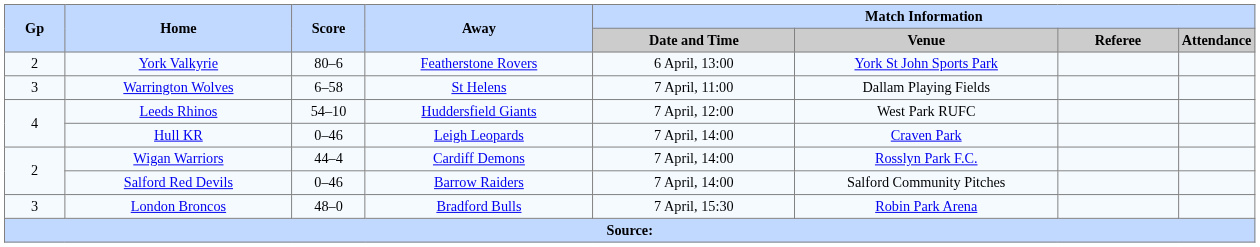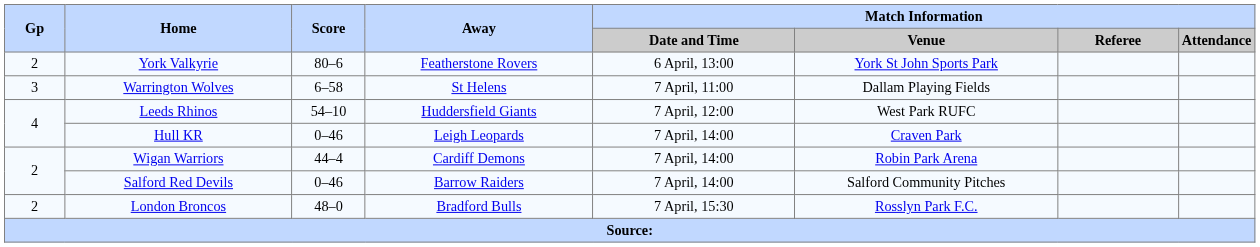Wigan Warriors | Match Information / Venue: Rosslyn Park F.C. -> Robin Park Arena
London Broncos | Gp: 3 -> 2
London Broncos | Match Information / Venue: Robin Park Arena -> Rosslyn Park F.C.
